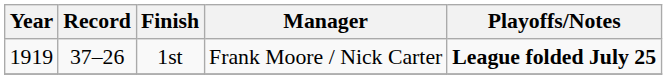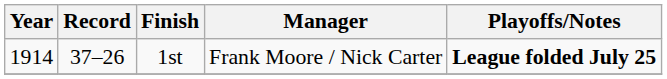1st | Year: 1919 -> 1914
